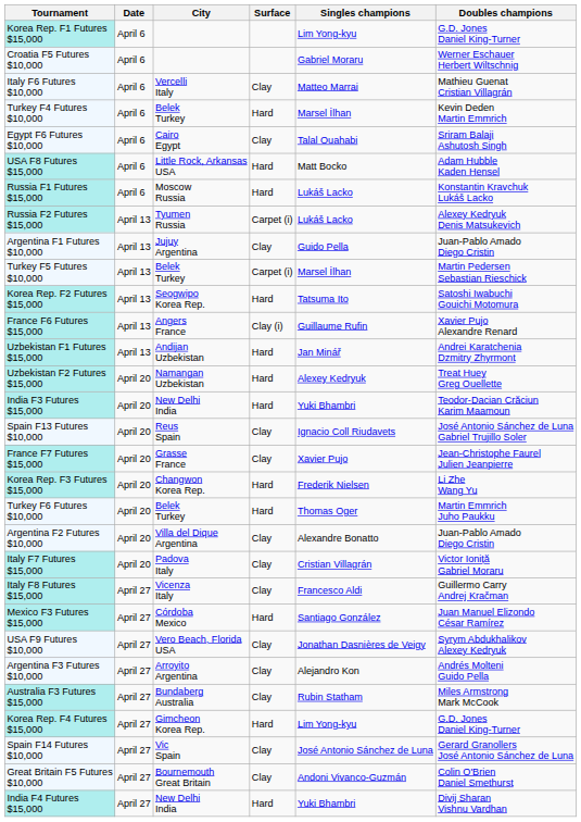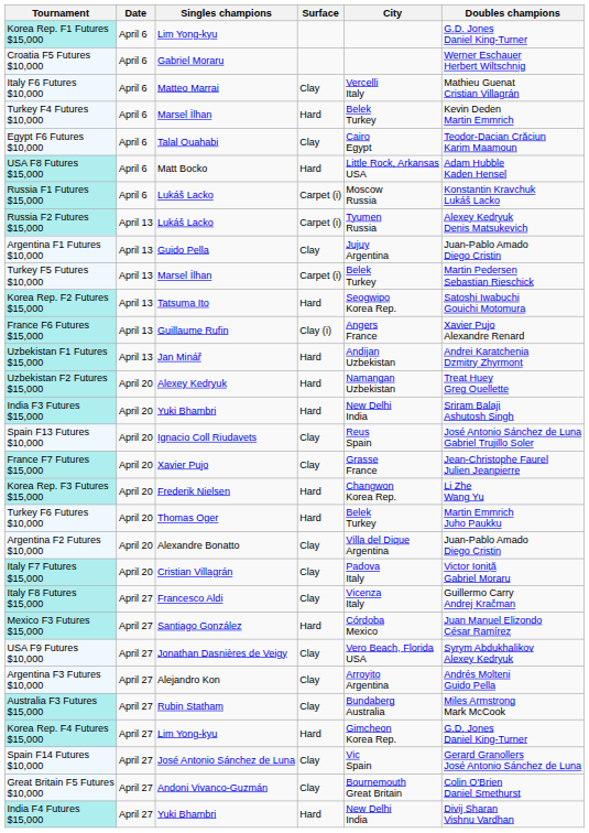columns swapped: City <-> Singles champions
Egypt F6 Futures $10,000 | Doubles champions: Sriram Balaji Ashutosh Singh -> Teodor-Dacian Crăciun Karim Maamoun
Russia F1 Futures $15,000 | Surface: Hard -> Carpet (i)
India F3 Futures $15,000 | Doubles champions: Teodor-Dacian Crăciun Karim Maamoun -> Sriram Balaji Ashutosh Singh
